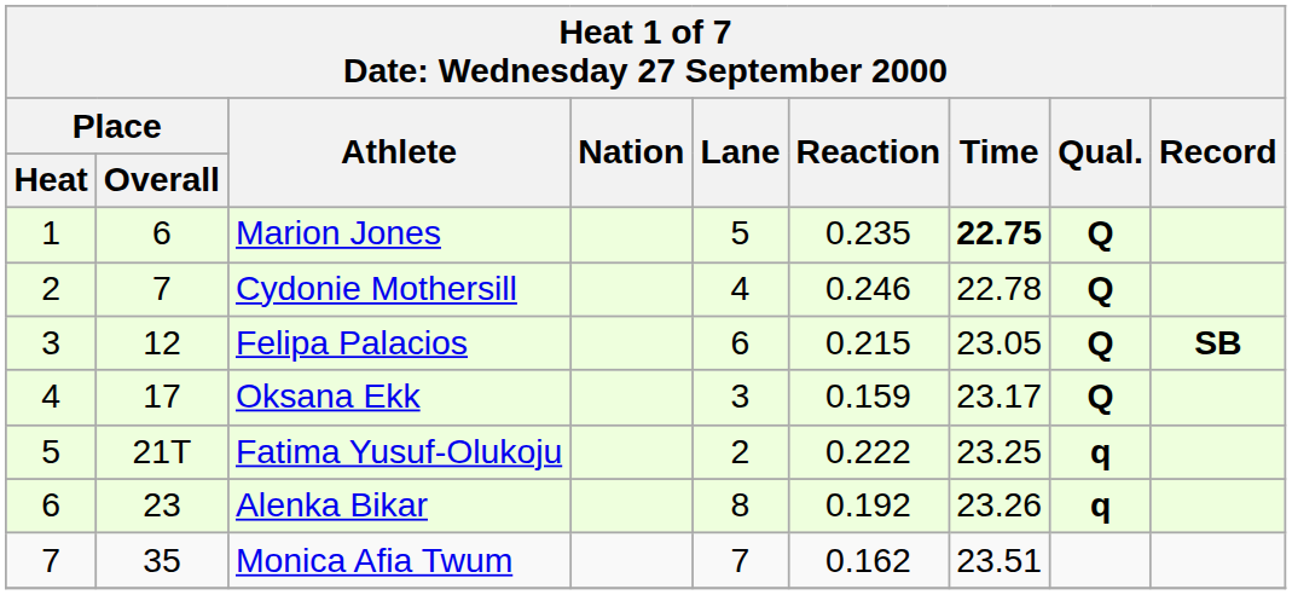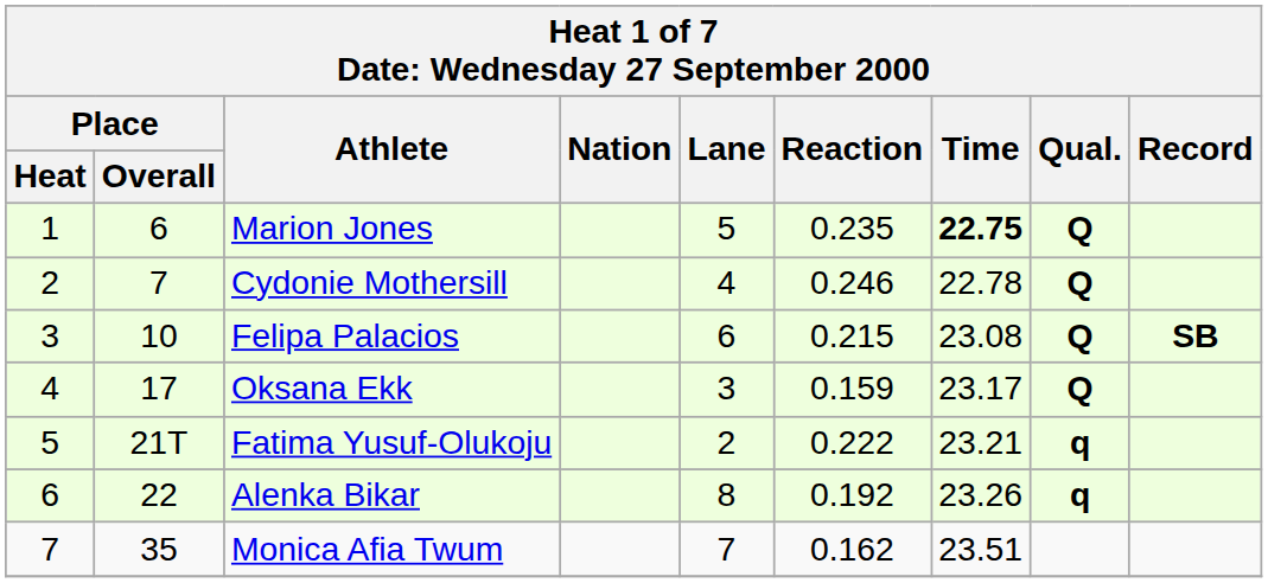Felipa Palacios | Place / Overall: 12 -> 10
Felipa Palacios | Time: 23.05 -> 23.08
Fatima Yusuf-Olukoju | Time: 23.25 -> 23.21
Alenka Bikar | Place / Overall: 23 -> 22
